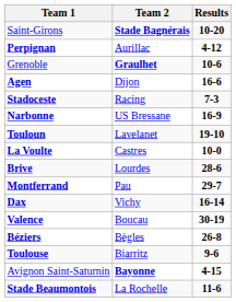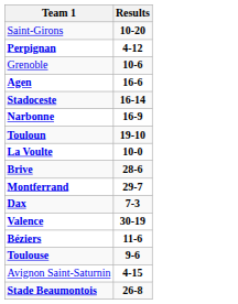- column: Team 2 | Stade Bagnérais | Aurillac | Graulhet | Dijon | Racing | US Bressane | Lavelanet | Castres | Lourdes | Pau | Vichy | Boucau | Bègles | Biarritz | Bayonne | La Rochelle
Stadoceste | Results: 7-3 -> 16-14
Dax | Results: 16-14 -> 7-3
Béziers | Results: 26-8 -> 11-6
Stade Beaumontois | Results: 11-6 -> 26-8
